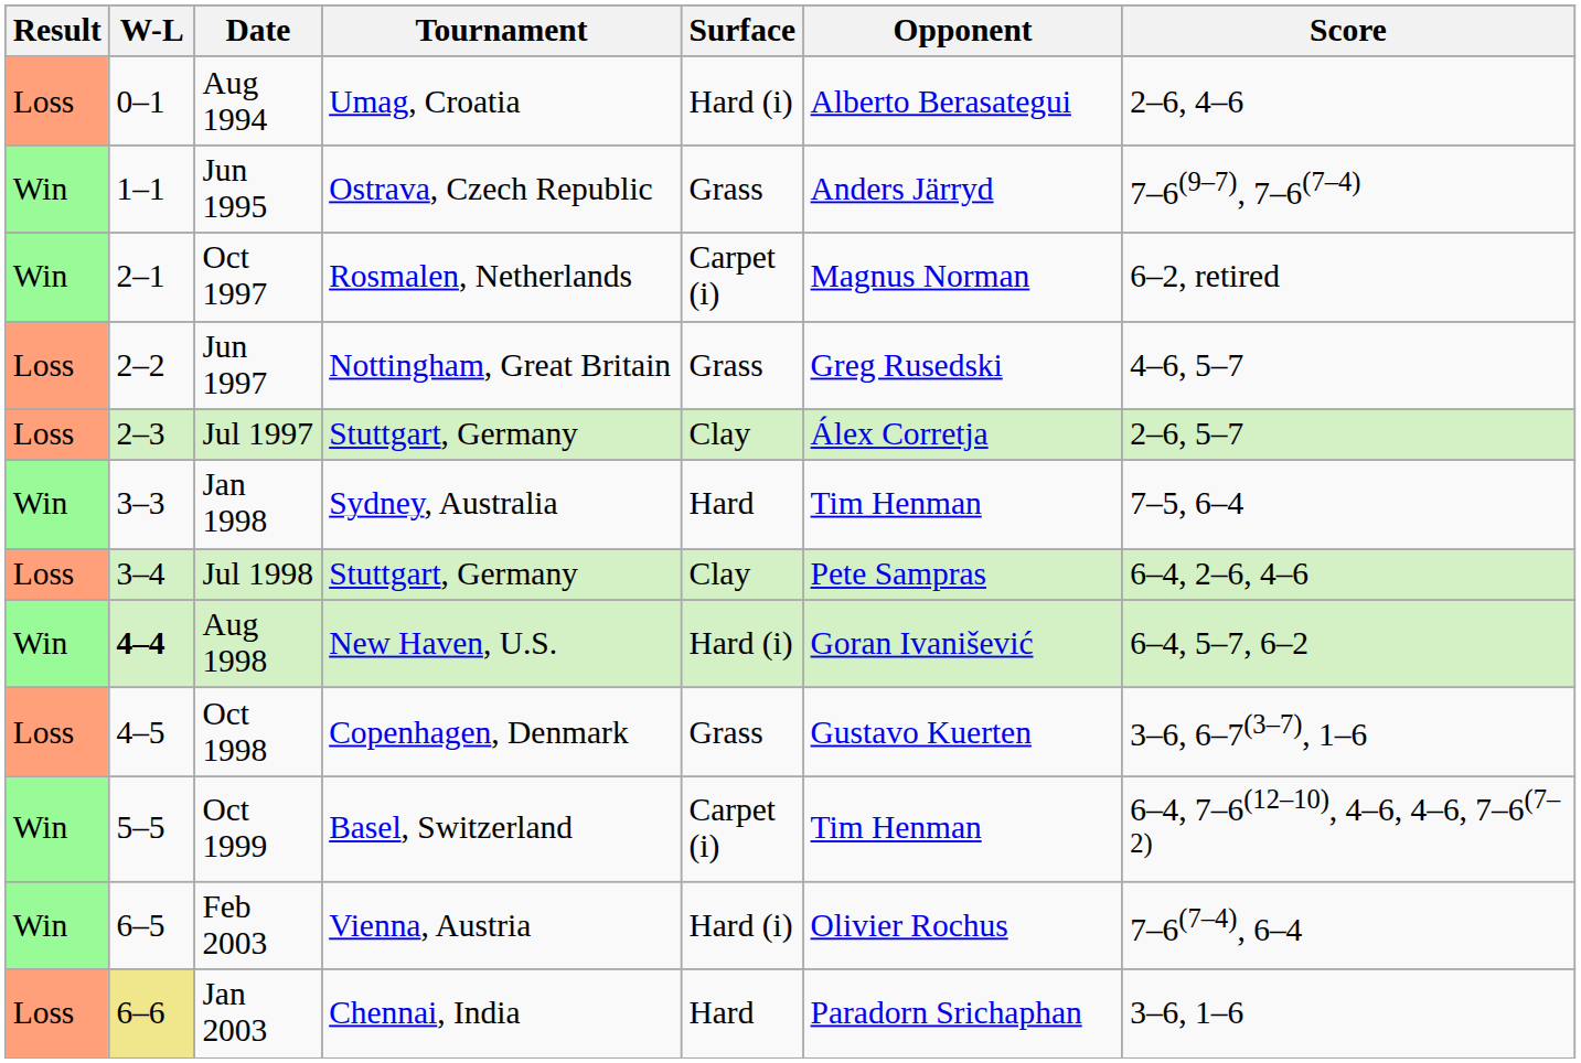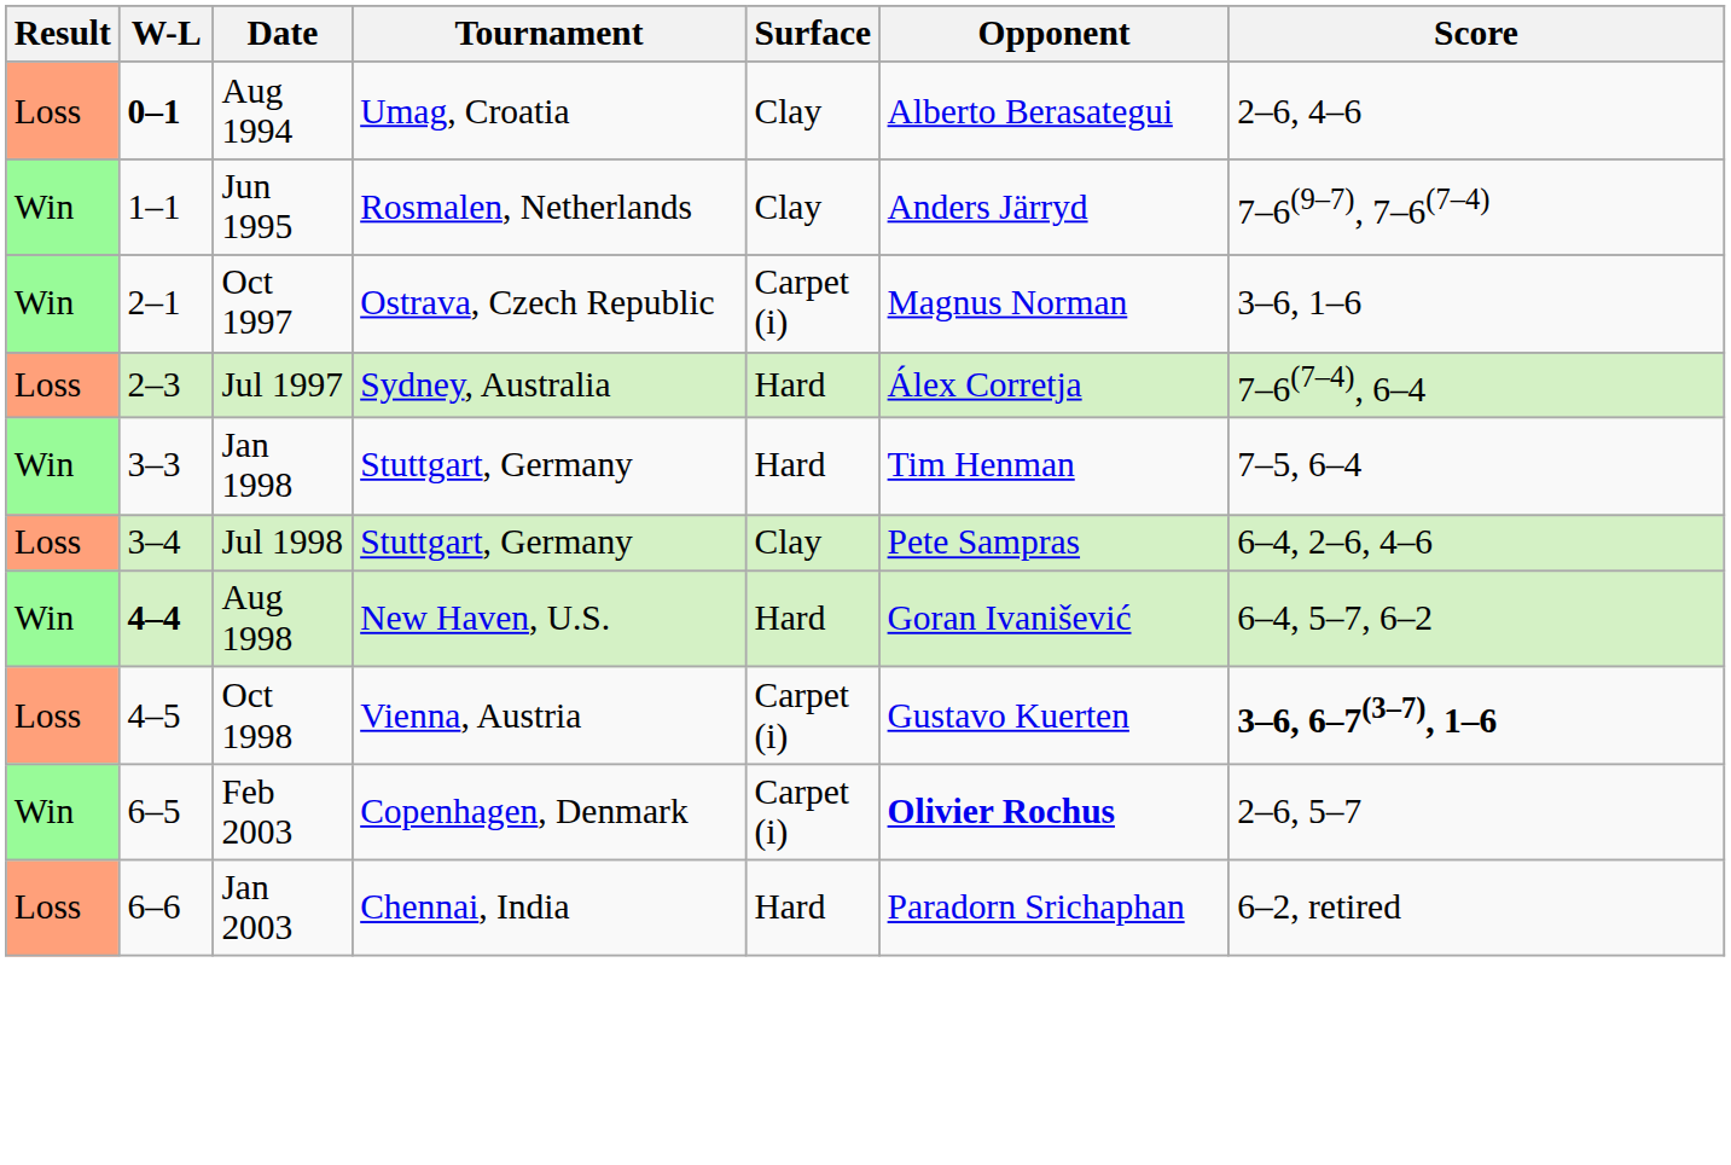Aug 1994 | W-L: normal -> bold
Aug 1994 | Surface: Hard (i) -> Clay
Jun 1995 | Tournament: Ostrava, Czech Republic -> Rosmalen, Netherlands
Jun 1995 | Surface: Grass -> Clay
Oct 1997 | Tournament: Rosmalen, Netherlands -> Ostrava, Czech Republic
Oct 1997 | Score: 6–2, retired -> 3–6, 1–6
- row: Loss | 2–2 | Jun 1997 | Nottingham, Great Britain | Grass | Greg Rusedski | 4–6, 5–7
Jul 1997 | Tournament: Stuttgart, Germany -> Sydney, Australia
Jul 1997 | Surface: Clay -> Hard
Jul 1997 | Score: 2–6, 5–7 -> 7–6(7–4), 6–4
Jan 1998 | Tournament: Sydney, Australia -> Stuttgart, Germany
Aug 1998 | Surface: Hard (i) -> Hard
Oct 1998 | Tournament: Copenhagen, Denmark -> Vienna, Austria
Oct 1998 | Surface: Grass -> Carpet (i)
Oct 1998 | Score: normal -> bold
- row: Win | 5–5 | Oct 1999 | Basel, Switzerland | Carpet (i) | Tim Henman | 6–4, 7–6(12–10), 4–6, 4–6, 7–6(7–2)
Feb 2003 | Tournament: Vienna, Austria -> Copenhagen, Denmark
Feb 2003 | Surface: Hard (i) -> Carpet (i)
Feb 2003 | Opponent: normal -> bold
Feb 2003 | Score: 7–6(7–4), 6–4 -> 2–6, 5–7
Jan 2003 | W-L: khaki background -> no background
Jan 2003 | Score: 3–6, 1–6 -> 6–2, retired
